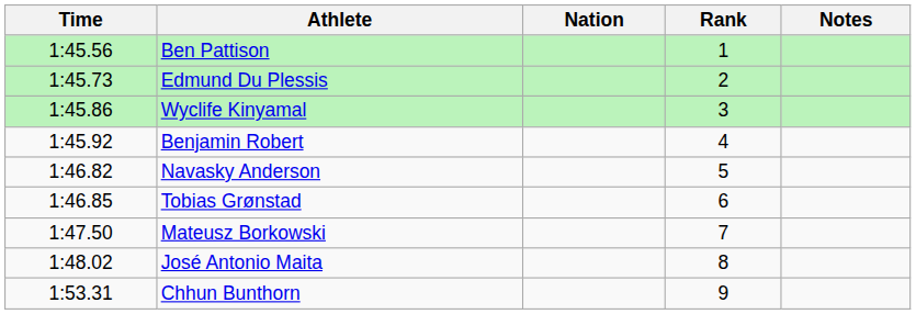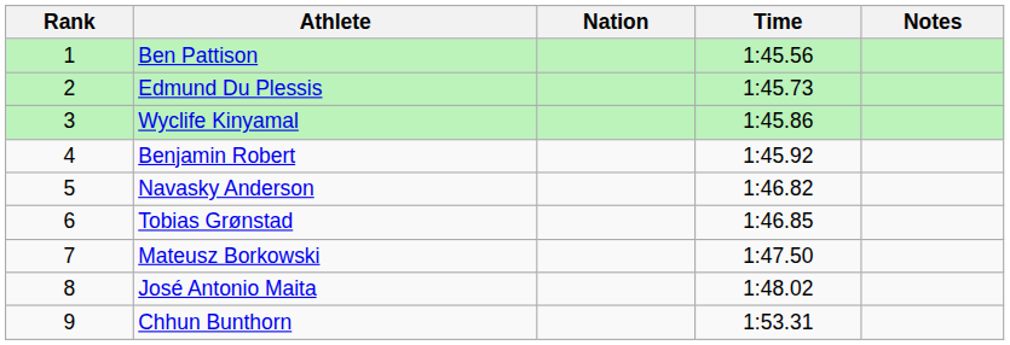columns swapped: Rank <-> Time
